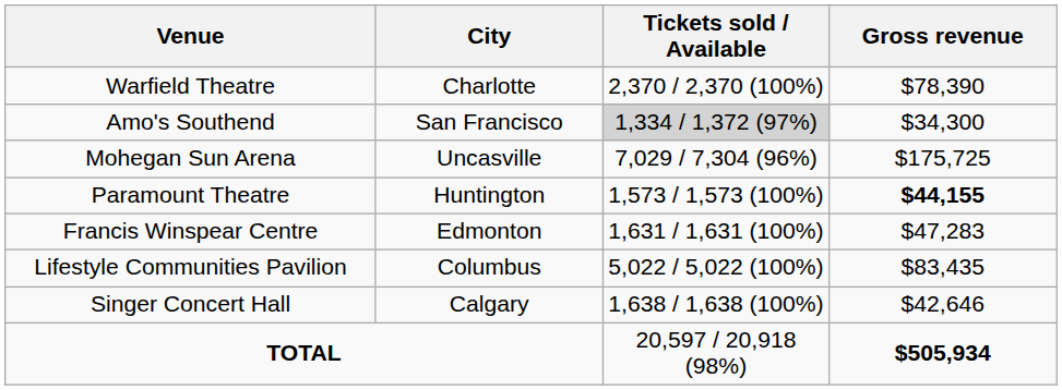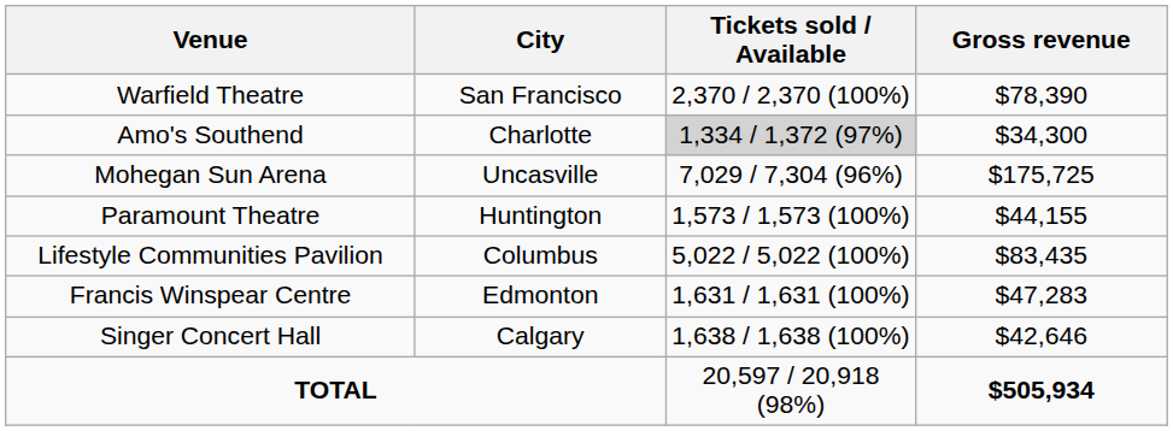Warfield Theatre | City: Charlotte -> San Francisco
Amo's Southend | City: San Francisco -> Charlotte
Paramount Theatre | Gross revenue: bold -> normal
rows swapped: Lifestyle Communities Pavilion <-> Francis Winspear Centre
